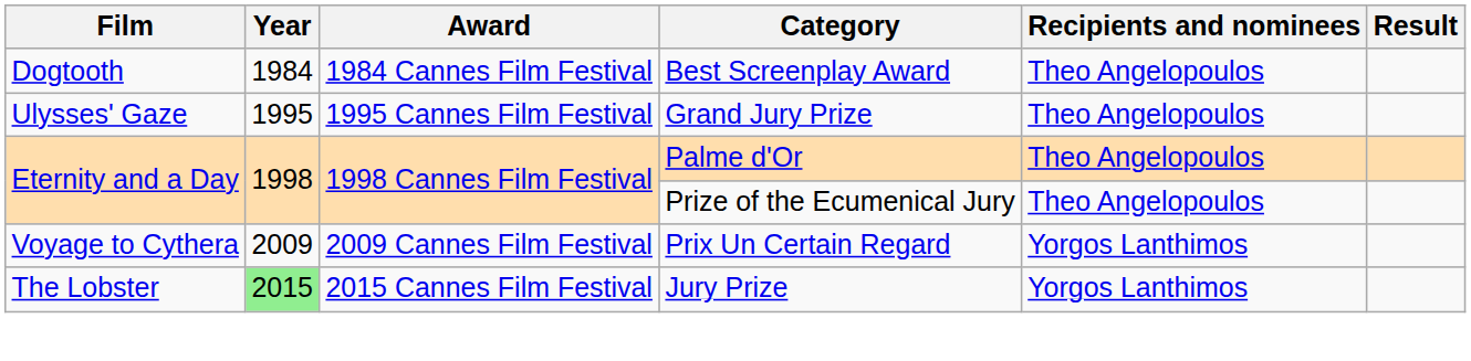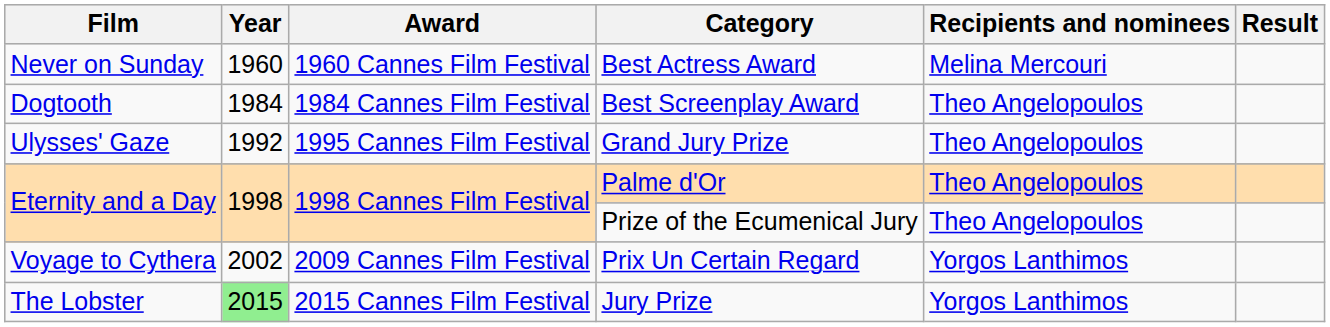+ row: Never on Sunday | 1960 | 1960 Cannes Film Festival | Best Actress Award | Melina Mercouri
Grand Jury Prize | Year: 1995 -> 1992
Prix Un Certain Regard | Year: 2009 -> 2002
